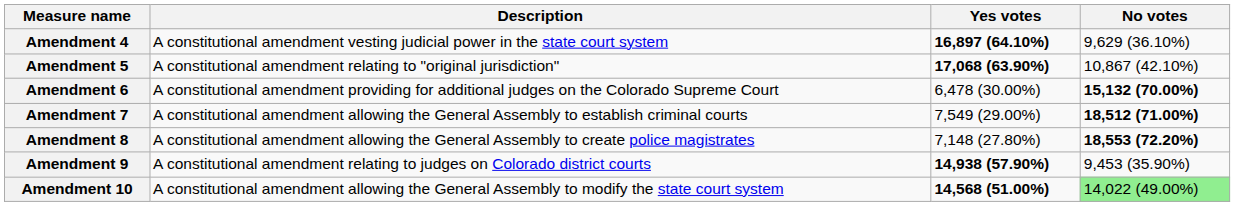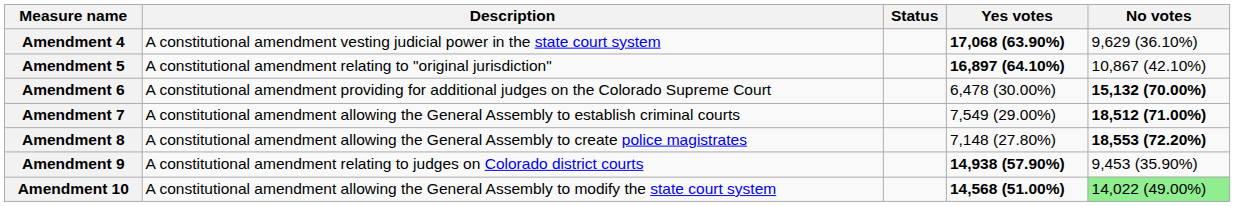+ column: Status
Amendment 4 | Yes votes: 16,897 (64.10%) -> 17,068 (63.90%)
Amendment 5 | Yes votes: 17,068 (63.90%) -> 16,897 (64.10%)
